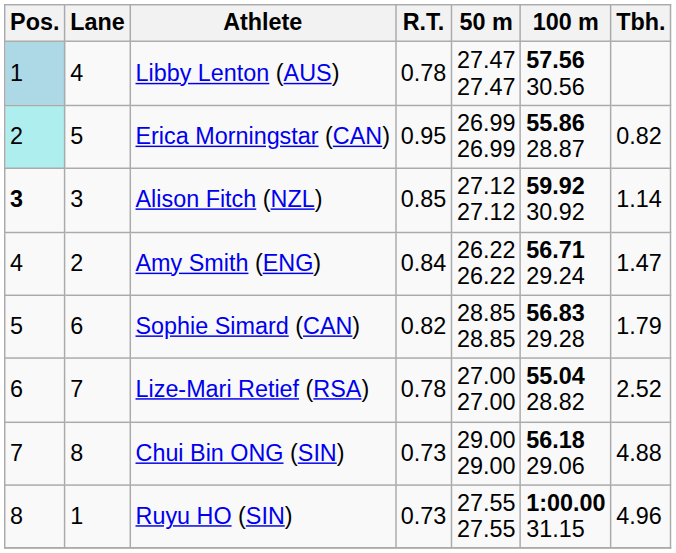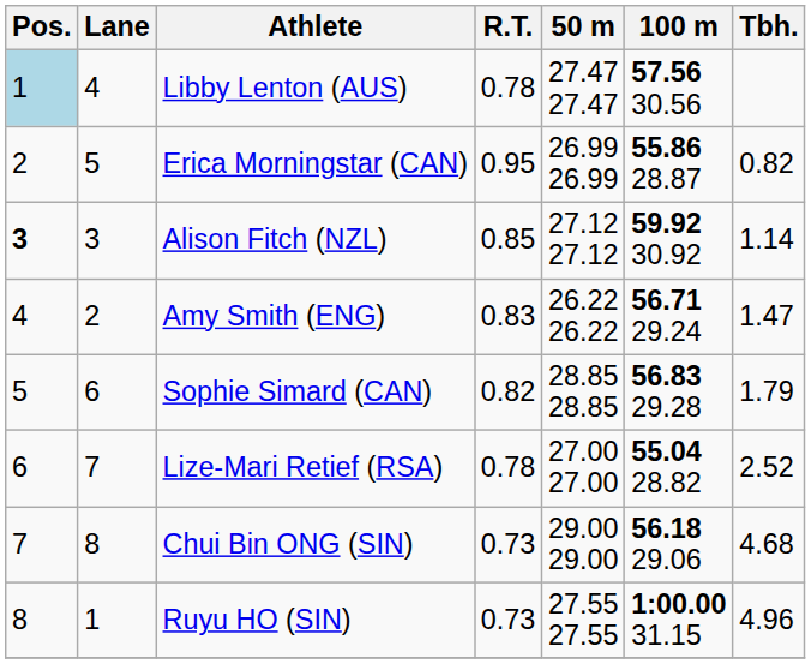Erica Morningstar (CAN) | Pos.: paleturquoise background -> no background
Amy Smith (ENG) | R.T.: 0.84 -> 0.83
Chui Bin ONG (SIN) | Tbh.: 4.88 -> 4.68
